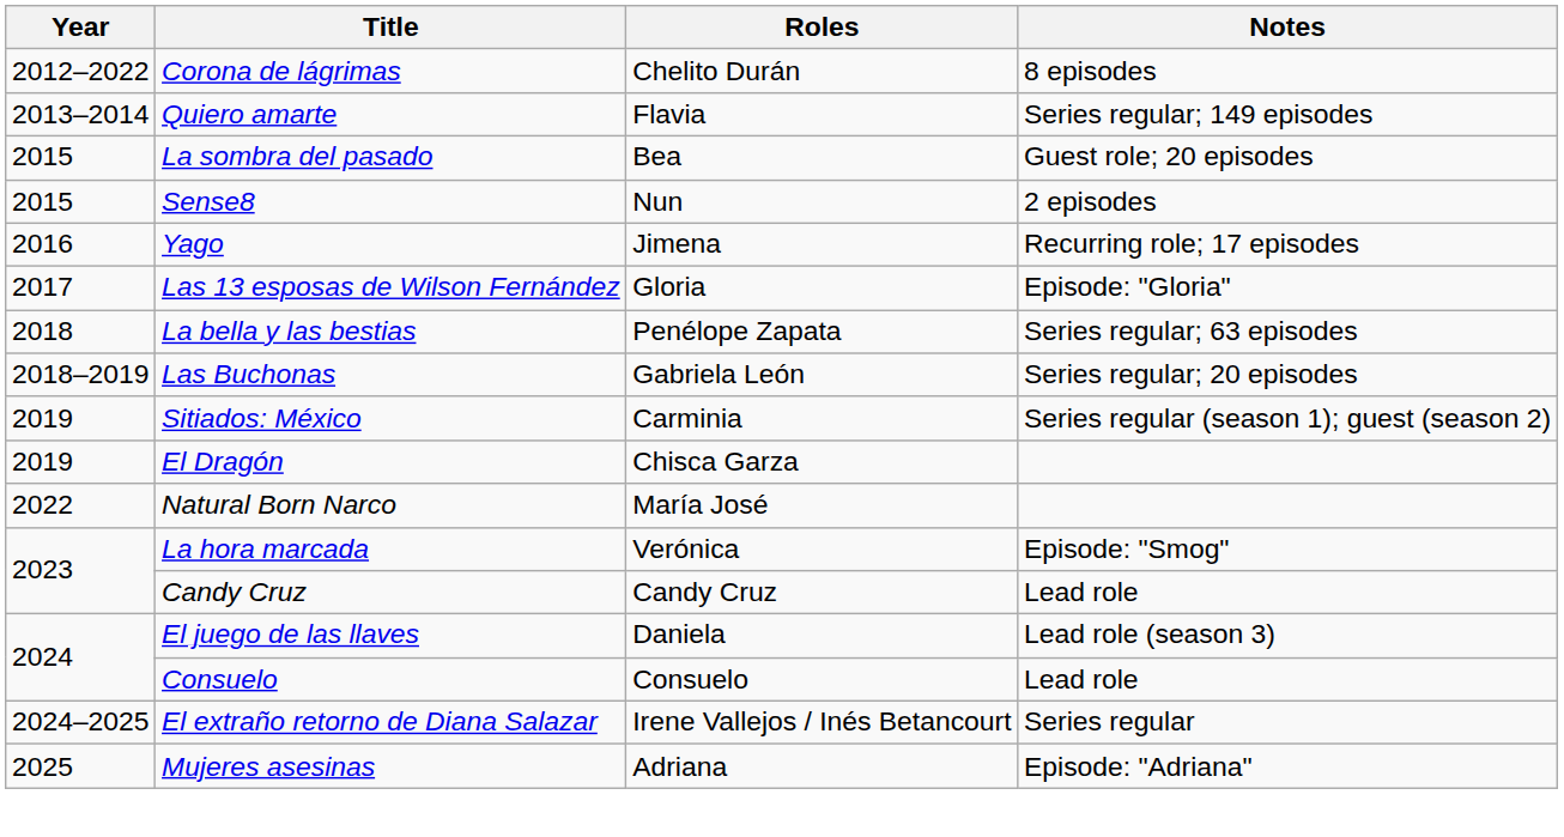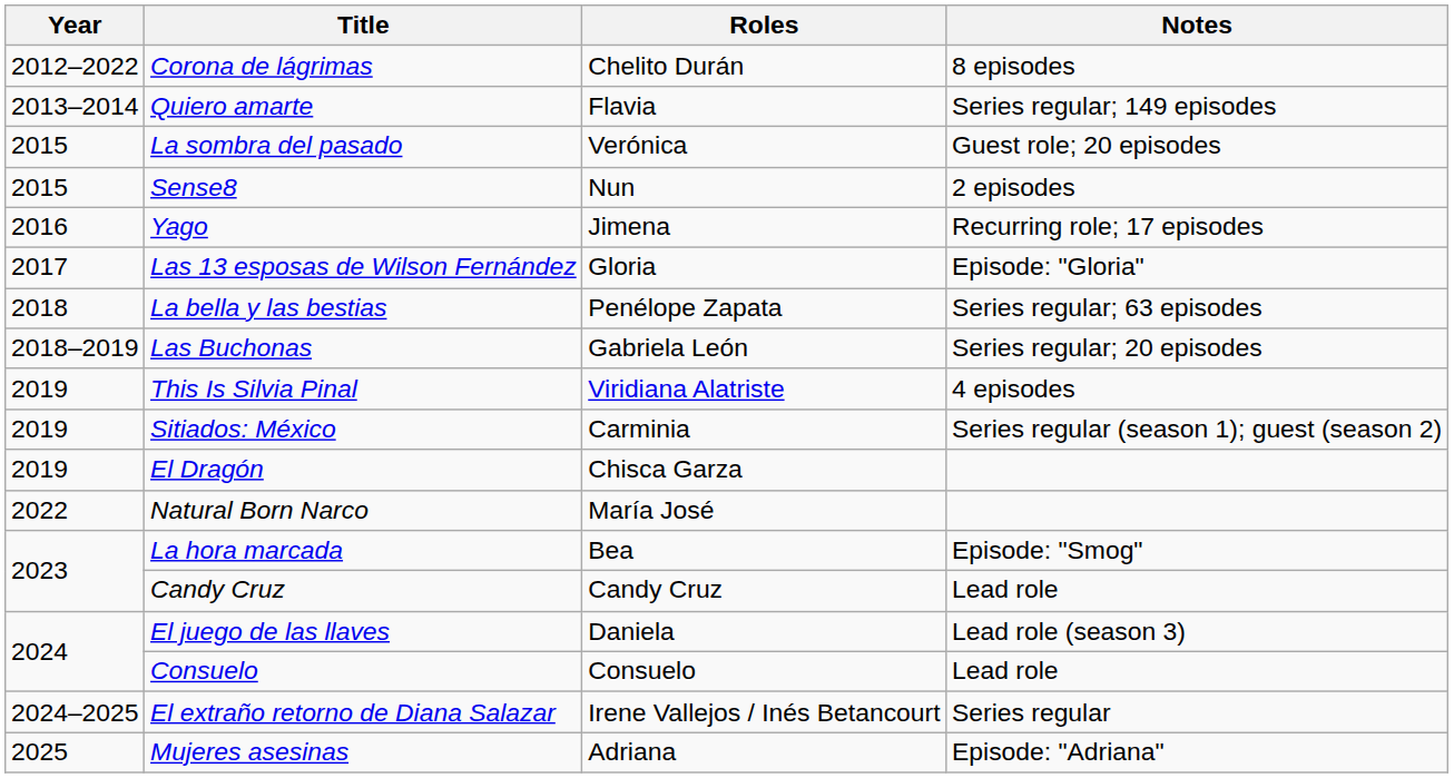La sombra del pasado | Roles: Bea -> Verónica
+ row: 2019 | This Is Silvia Pinal | Viridiana Alatriste | 4 episodes
La hora marcada | Roles: Verónica -> Bea
